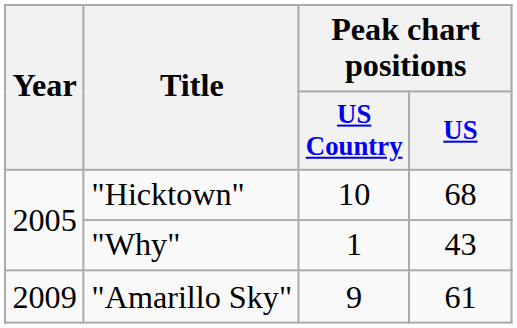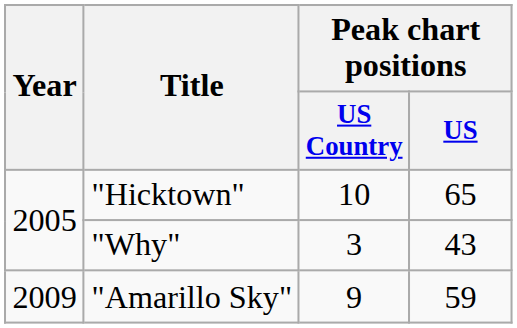"Hicktown" | Peak chart positions / US: 68 -> 65
"Why" | Peak chart positions / US Country: 1 -> 3
"Amarillo Sky" | Peak chart positions / US: 61 -> 59
